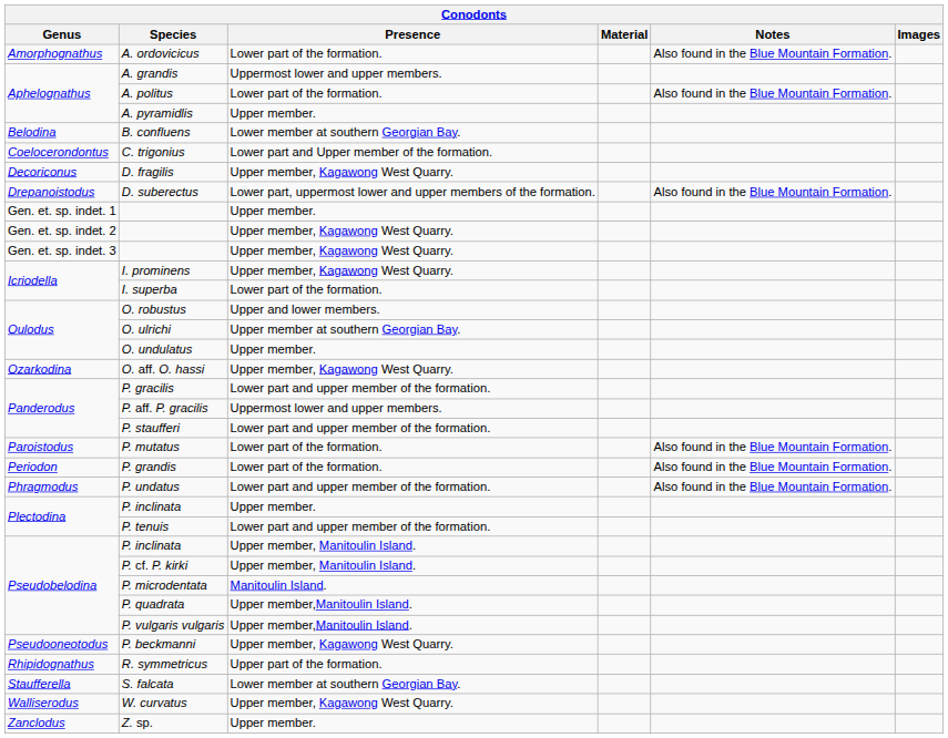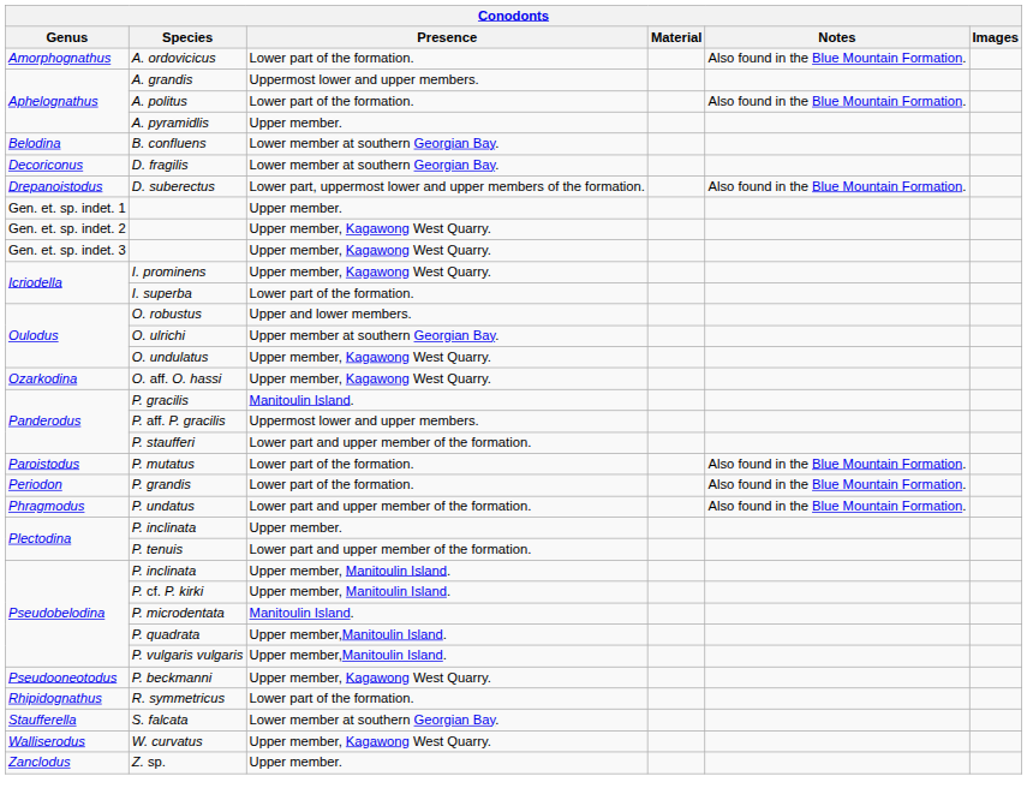- row: Coelocerondontus | C. trigonius | Lower part and Upper member of the formation.
D. fragilis | Presence: Upper member, Kagawong West Quarry. -> Lower member at southern Georgian Bay.
O. undulatus | Presence: Upper member. -> Upper member, Kagawong West Quarry.
P. gracilis | Presence: Lower part and upper member of the formation. -> Manitoulin Island.
R. symmetricus | Presence: Upper part of the formation. -> Lower part of the formation.
